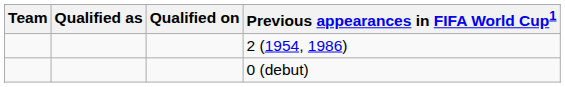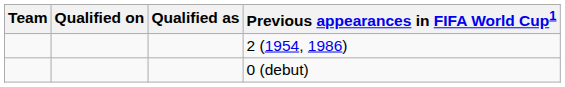columns swapped: Qualified as <-> Qualified on
